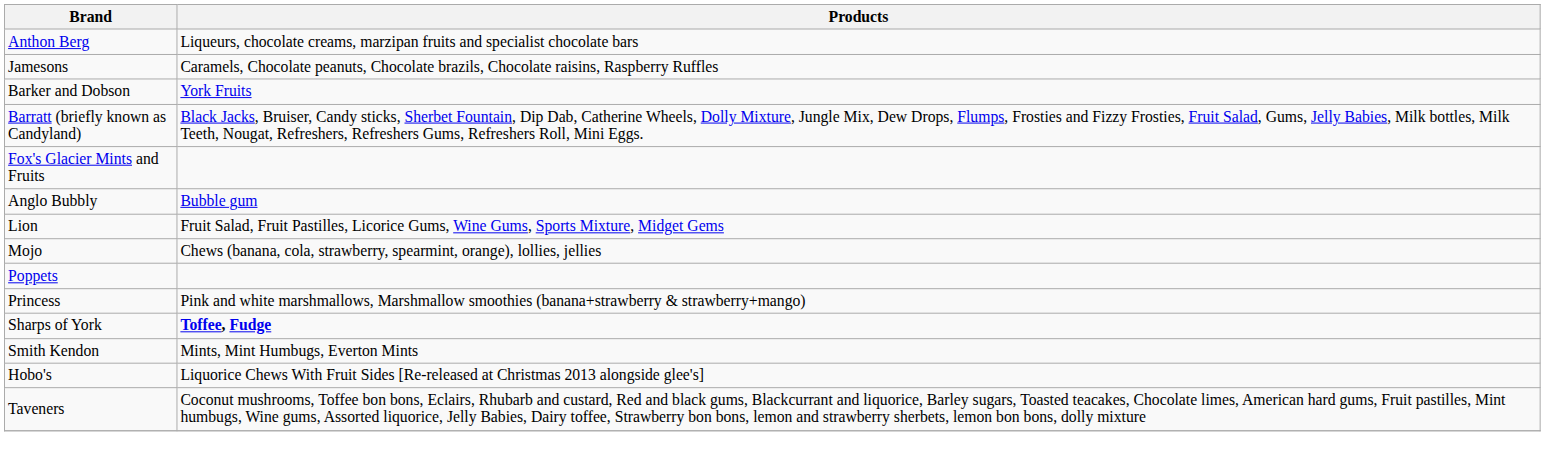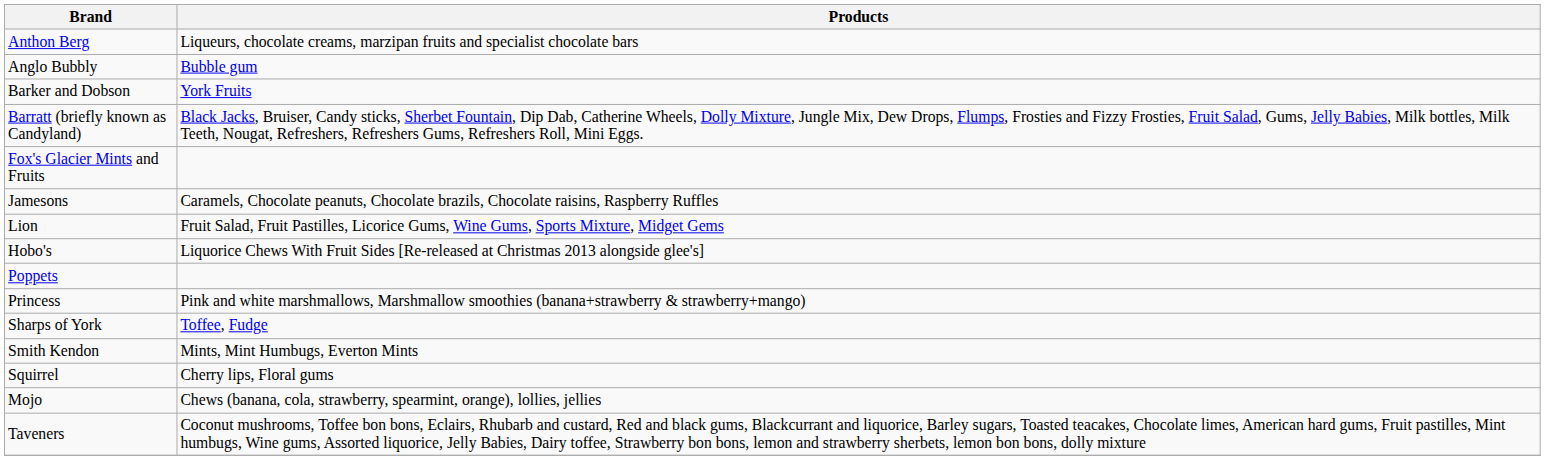rows swapped: Anglo Bubbly <-> Jamesons
rows swapped: Mojo <-> Hobo's
Sharps of York | Products: bold -> normal
+ row: Squirrel | Cherry lips, Floral gums
